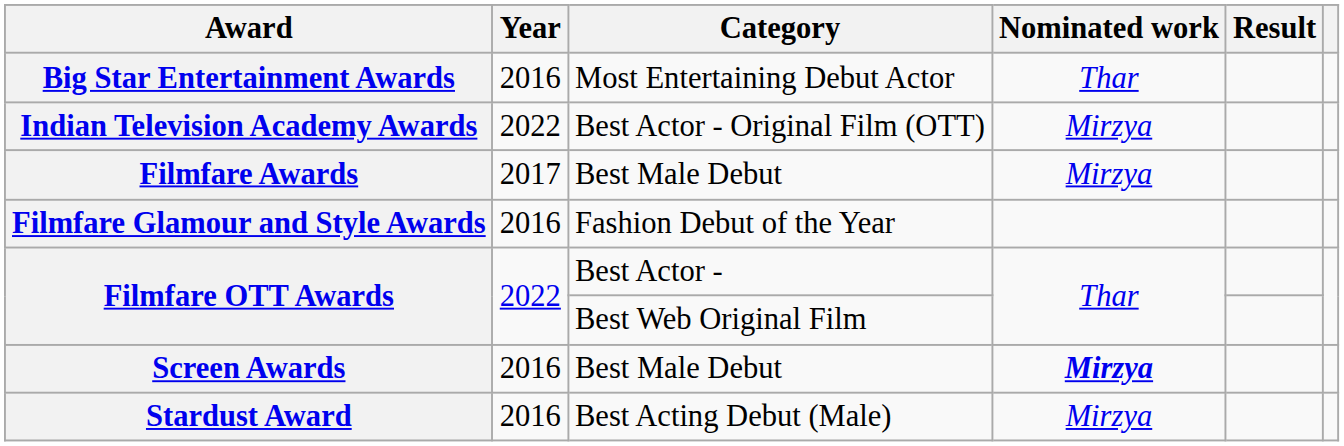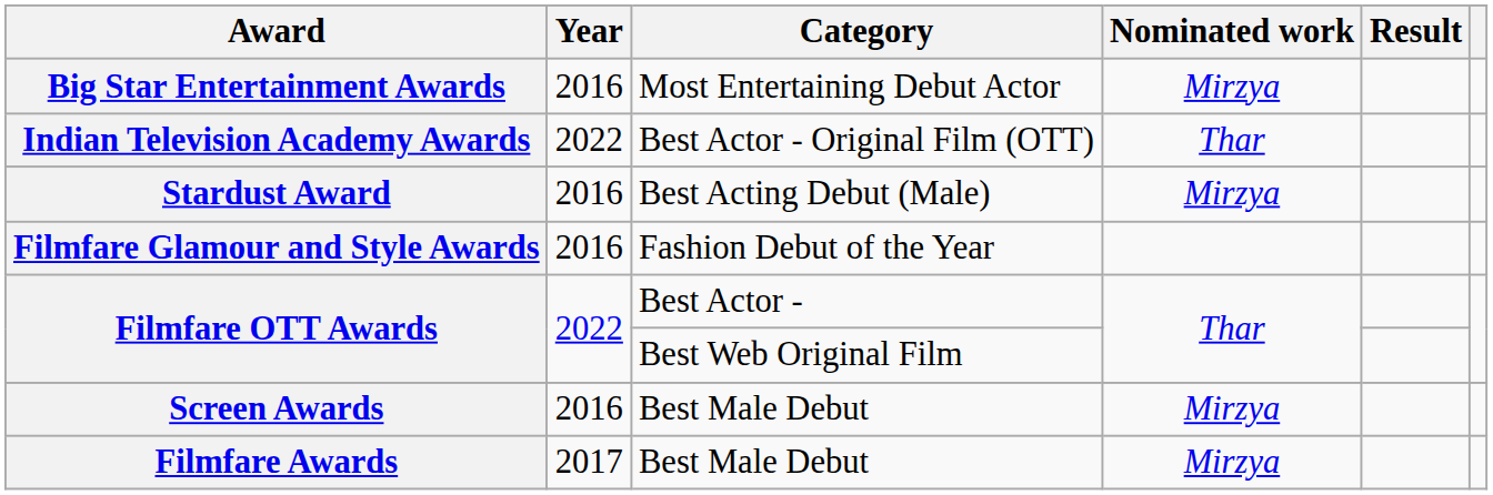Big Star Entertainment Awards | Nominated work: Thar -> Mirzya
Indian Television Academy Awards | Nominated work: Mirzya -> Thar
rows swapped: Filmfare Awards <-> Stardust Award
Screen Awards | Nominated work: bold -> normal
